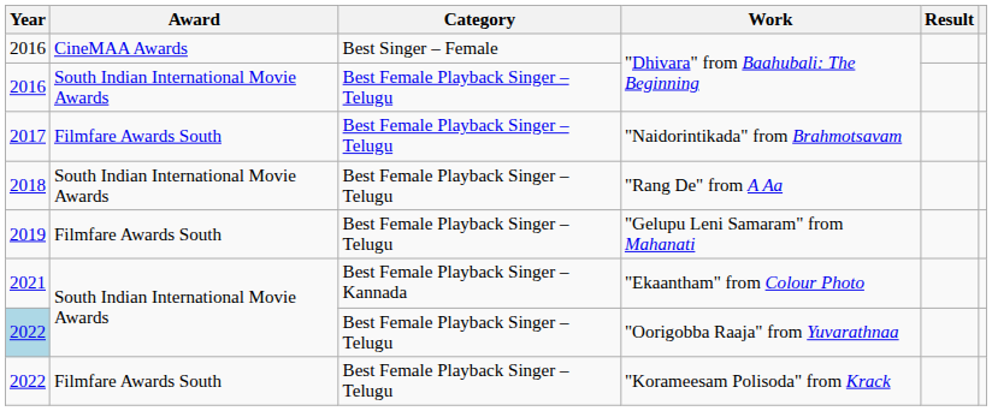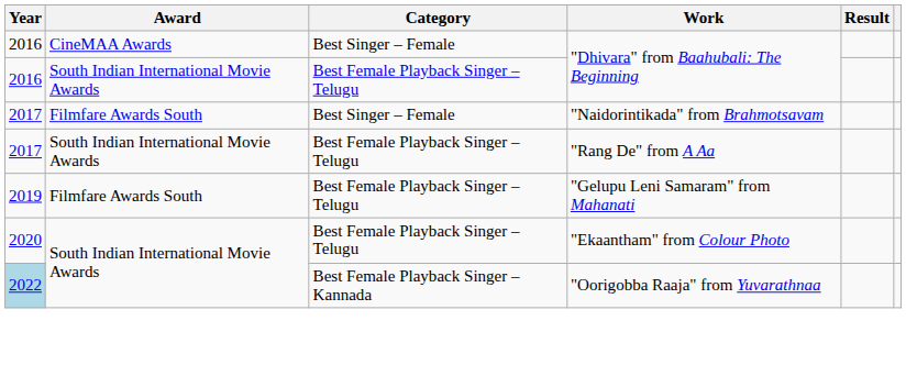"Naidorintikada" from Brahmotsavam | Category: Best Female Playback Singer – Telugu -> Best Singer – Female
"Rang De" from A Aa | Year: 2018 -> 2017
"Ekaantham" from Colour Photo | Year: 2021 -> 2020
"Ekaantham" from Colour Photo | Category: Best Female Playback Singer – Kannada -> Best Female Playback Singer – Telugu
"Oorigobba Raaja" from Yuvarathnaa | Category: Best Female Playback Singer – Telugu -> Best Female Playback Singer – Kannada
- row: 2022 | Filmfare Awards South | Best Female Playback Singer – Telugu | "Korameesam Polisoda" from Krack
